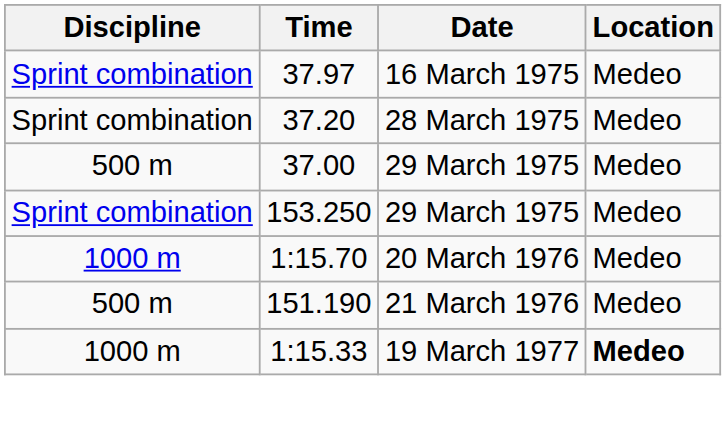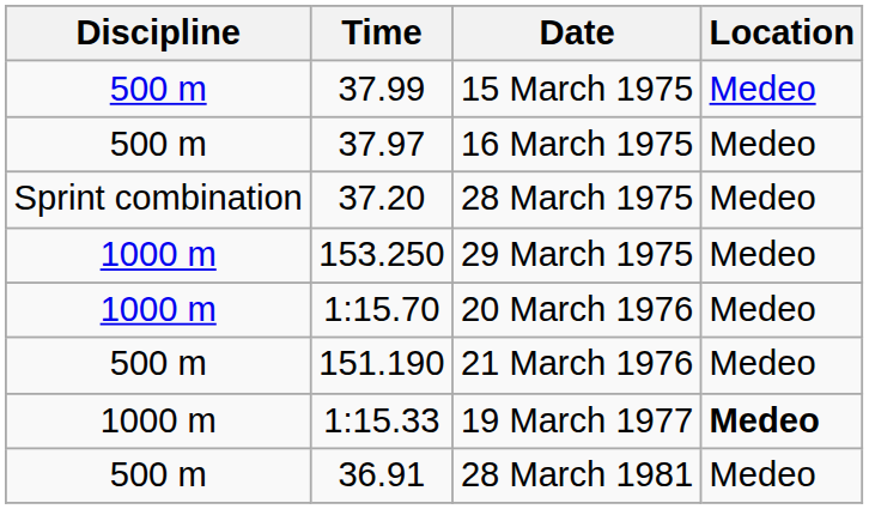+ row: 500 m | 37.99 | 15 March 1975 | Medeo
37.97 | Discipline: Sprint combination -> 500 m
- row: 500 m | 37.00 | 29 March 1975 | Medeo
153.250 | Discipline: Sprint combination -> 1000 m
+ row: 500 m | 36.91 | 28 March 1981 | Medeo
